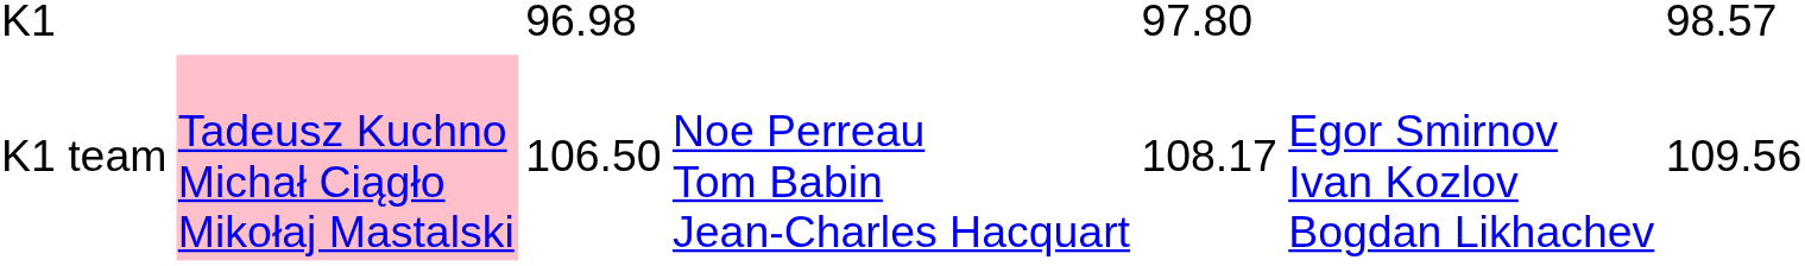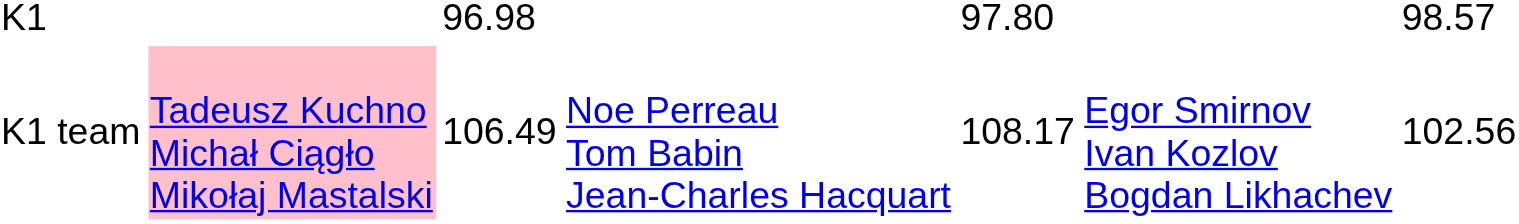K1 team | column 3: 106.50 -> 106.49
K1 team | column 7: 109.56 -> 102.56
